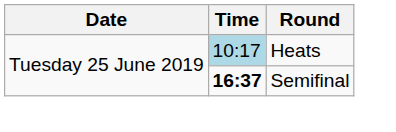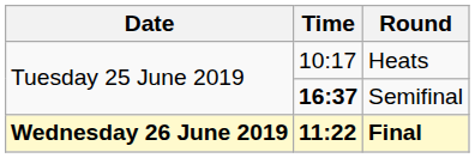Heats | Time: lightblue background -> no background
+ row: Wednesday 26 June 2019 | 11:22 | Final
